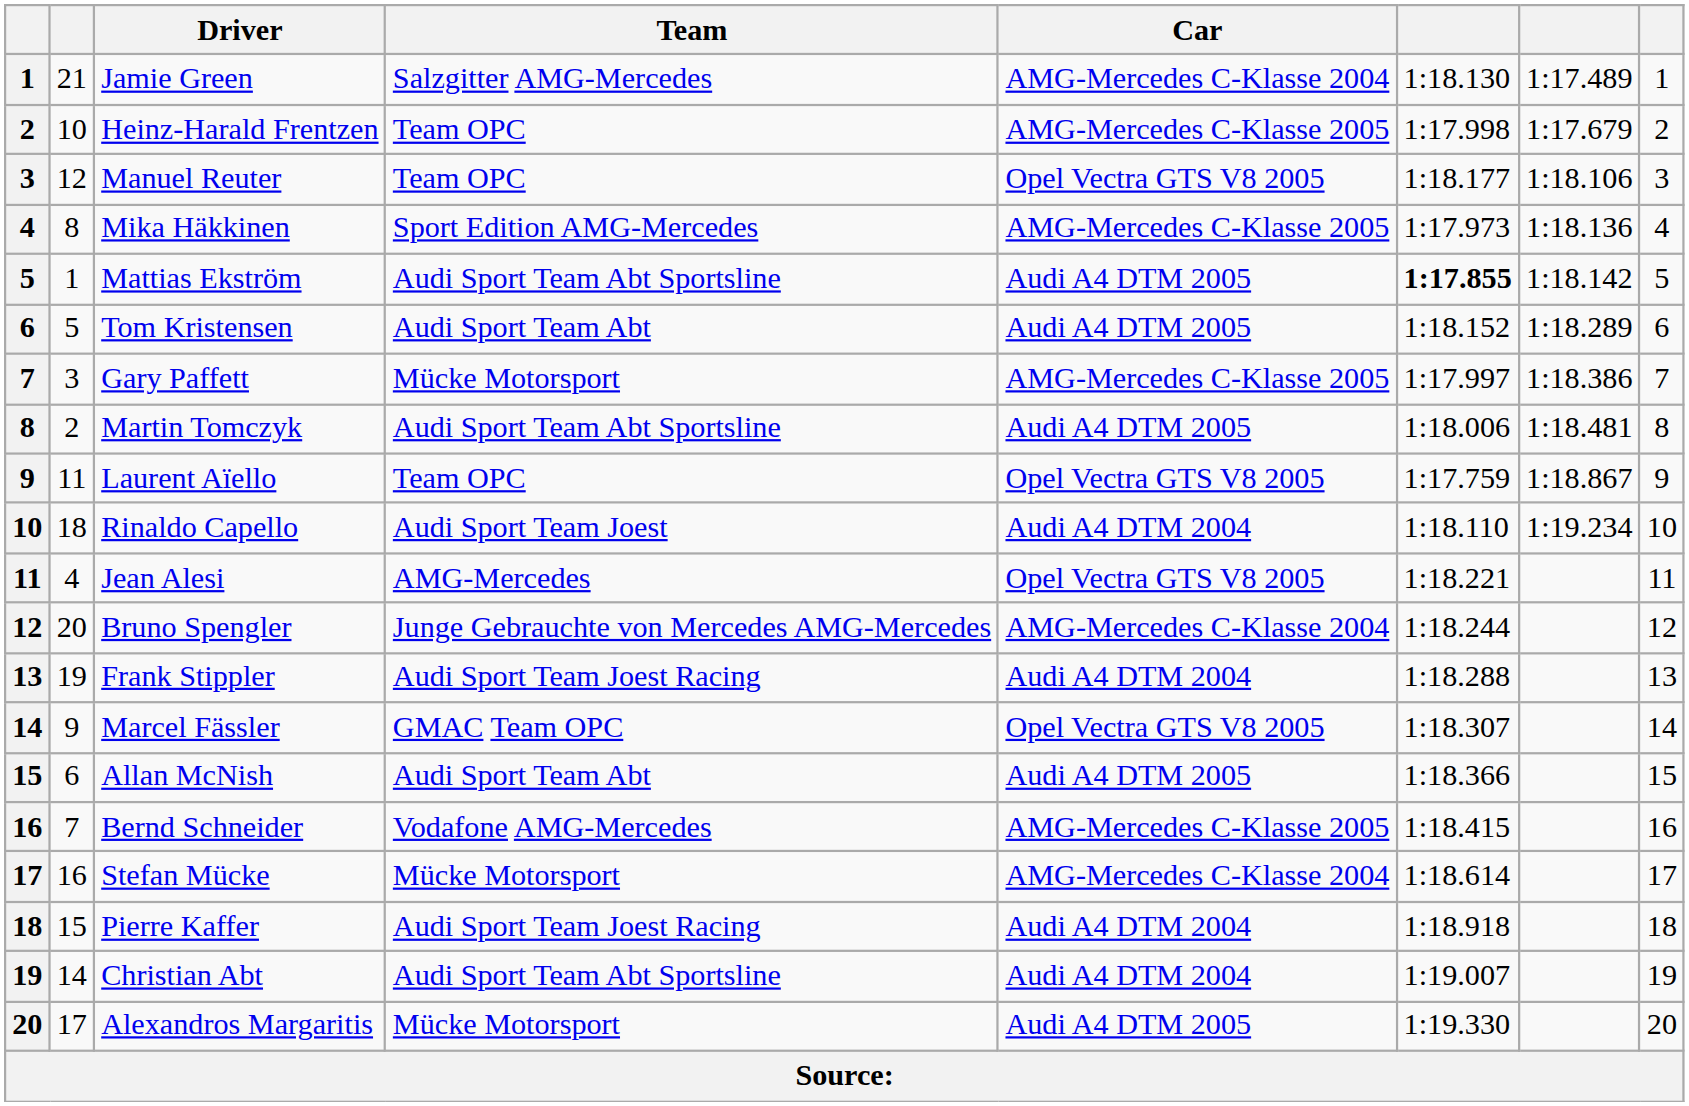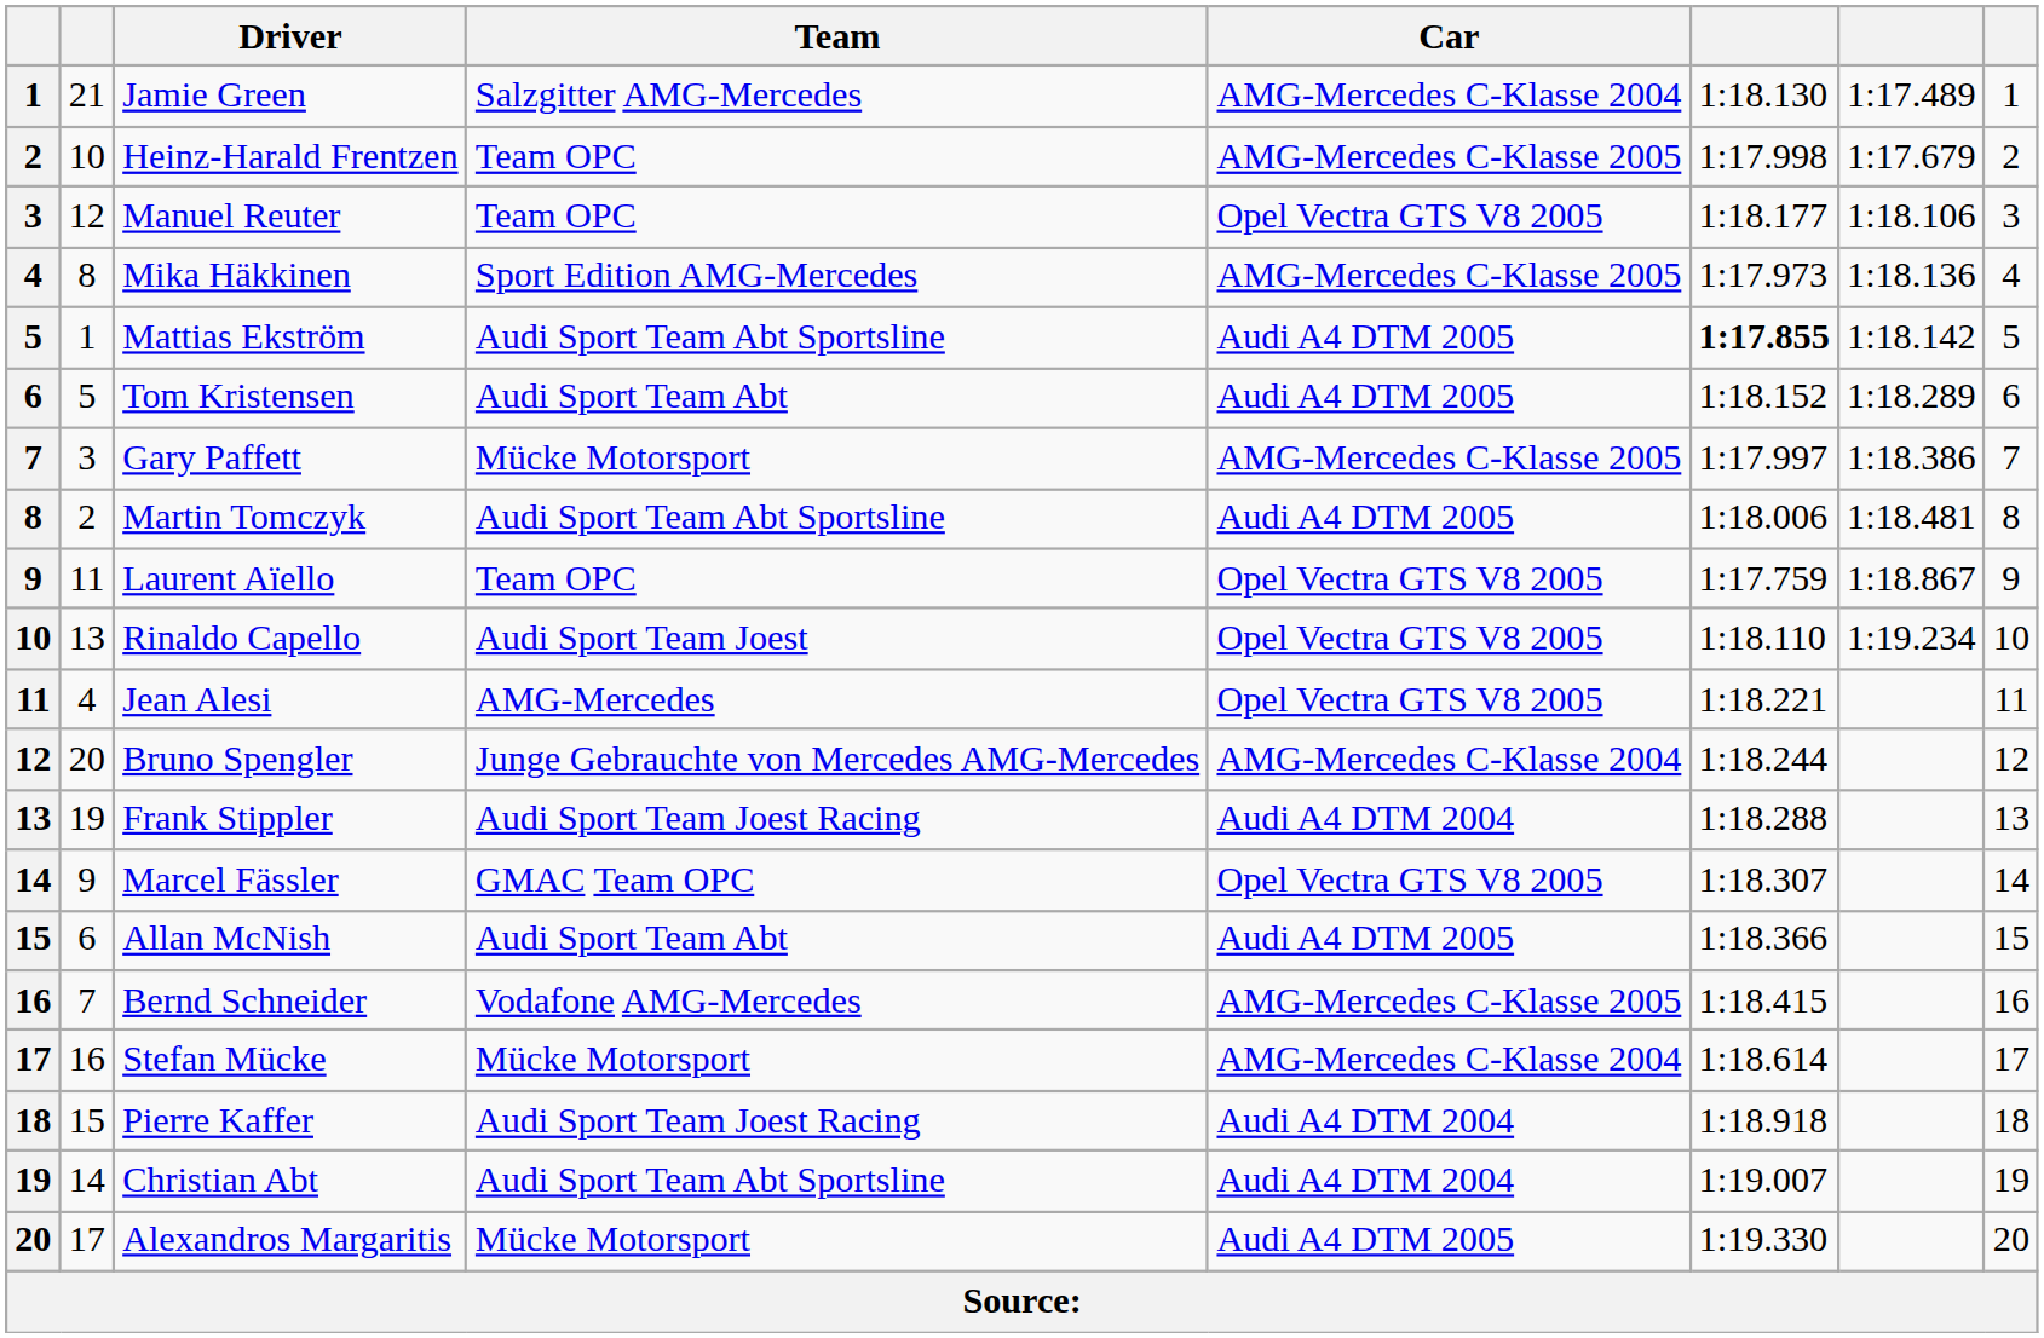Rinaldo Capello | column 2: 18 -> 13
Rinaldo Capello | Car: Audi A4 DTM 2004 -> Opel Vectra GTS V8 2005
